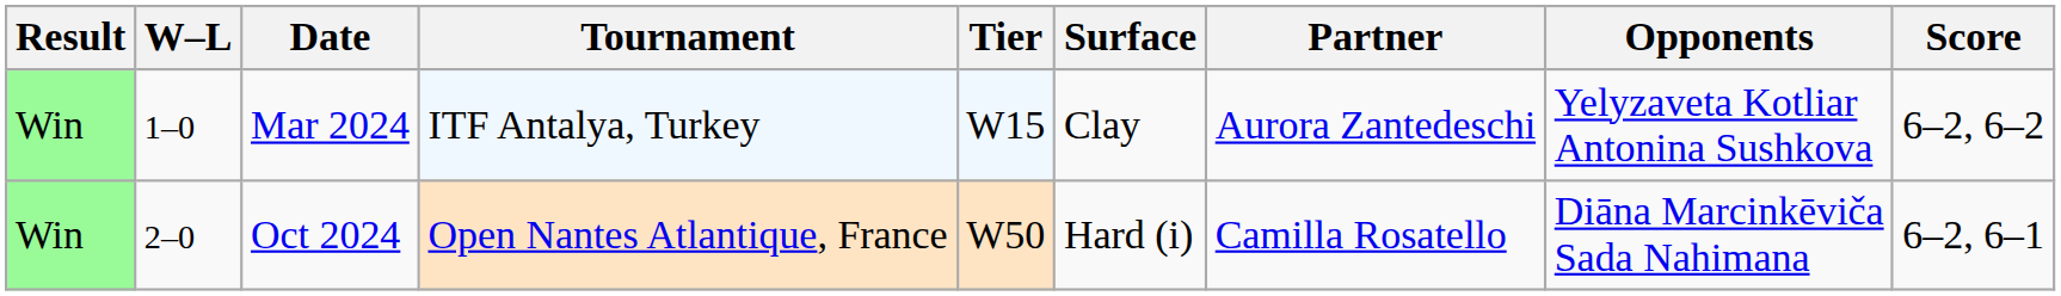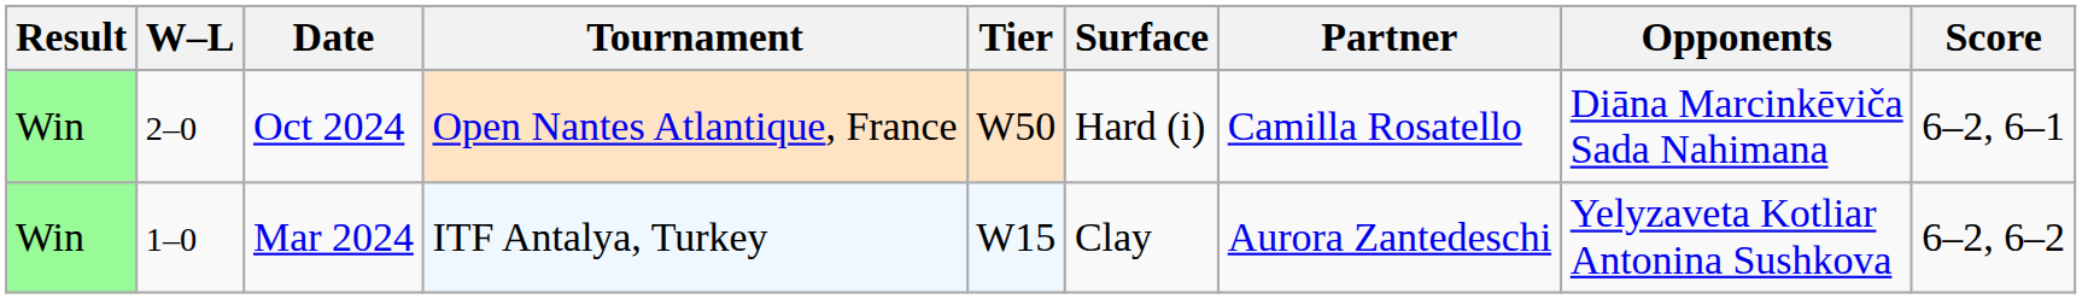rows swapped: Mar 2024 <-> Oct 2024
